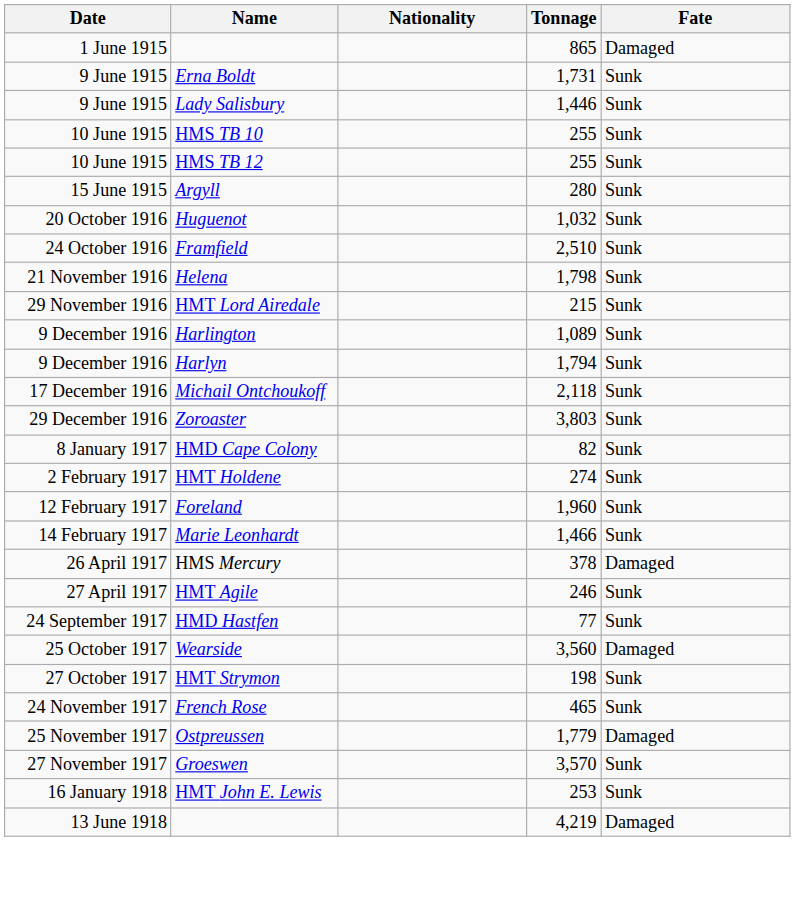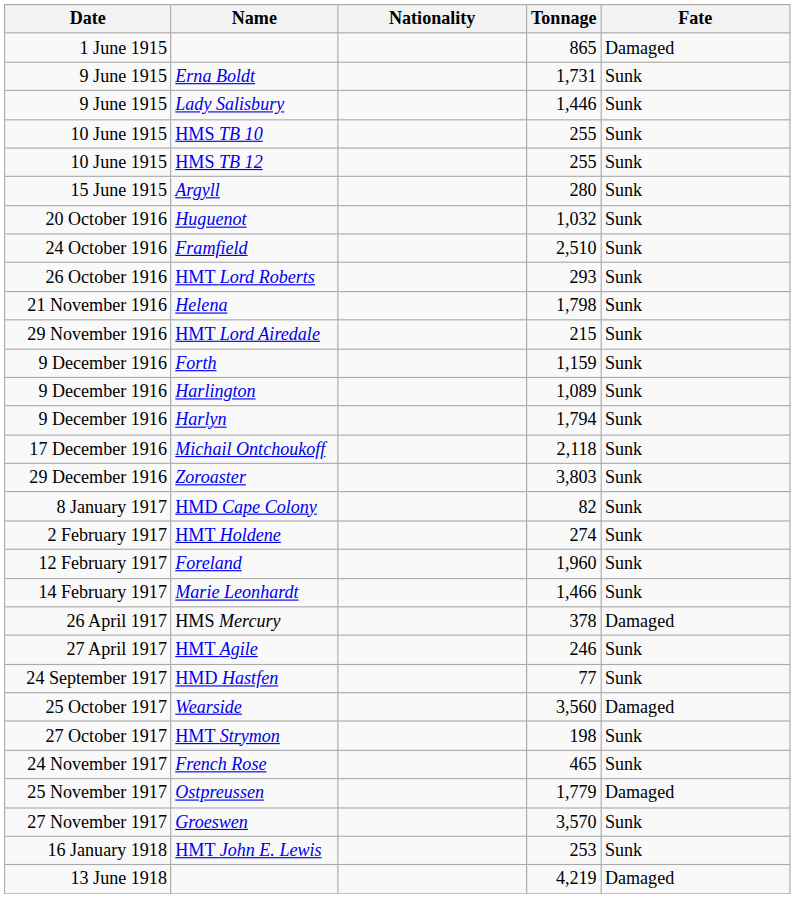+ row: 26 October 1916 | HMT Lord Roberts | 293 | Sunk
+ row: 9 December 1916 | Forth | 1,159 | Sunk
